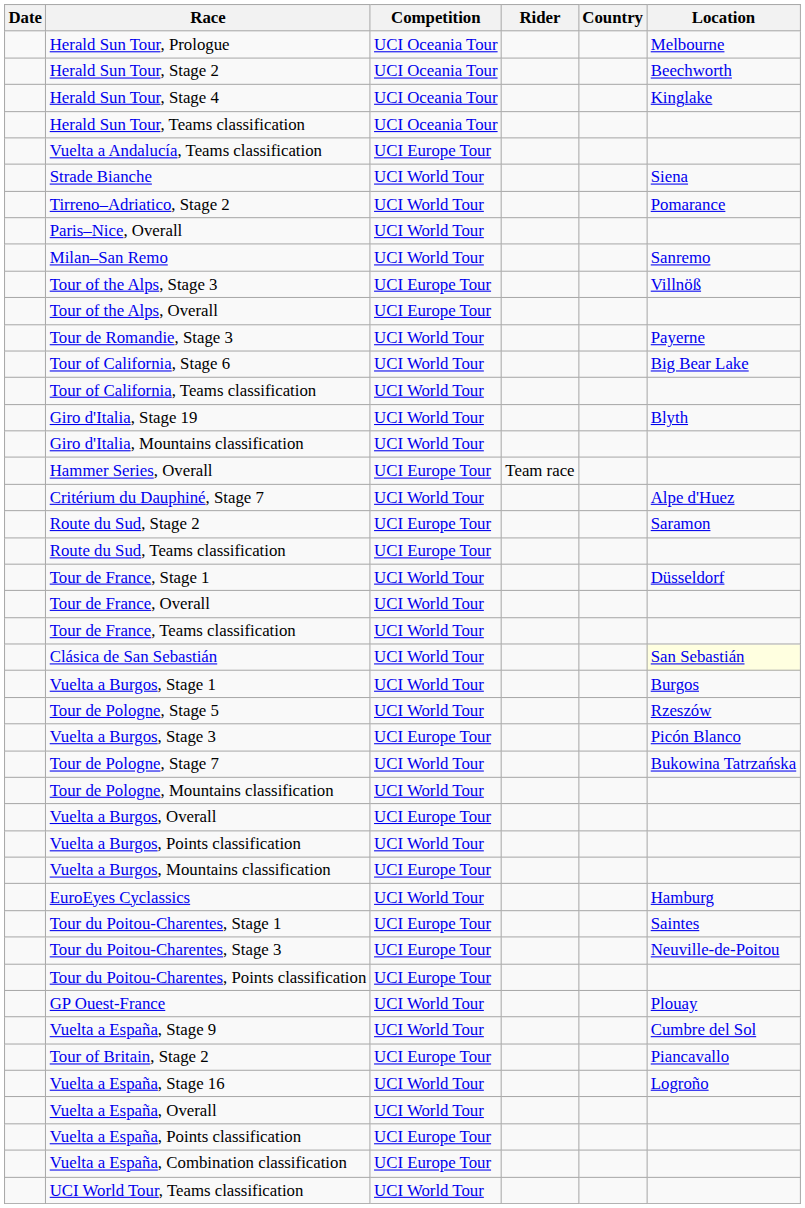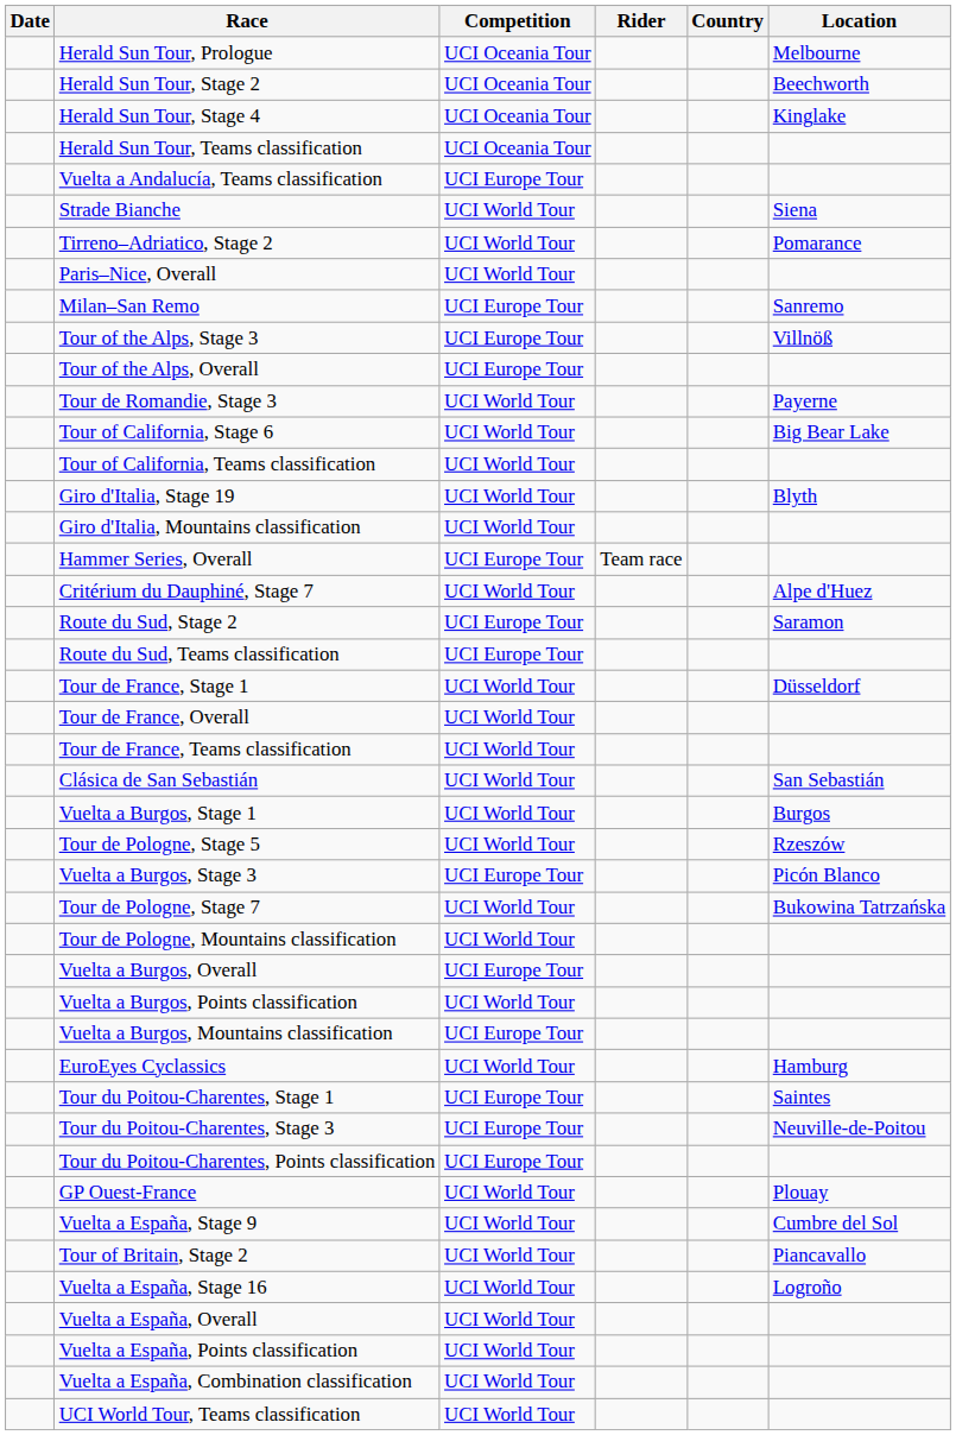Milan–San Remo | Competition: UCI World Tour -> UCI Europe Tour
Clásica de San Sebastián | Location: lightyellow background -> no background
Tour of Britain, Stage 2 | Competition: UCI Europe Tour -> UCI World Tour
Vuelta a España, Points classification | Competition: UCI Europe Tour -> UCI World Tour
Vuelta a España, Combination classification | Competition: UCI Europe Tour -> UCI World Tour
